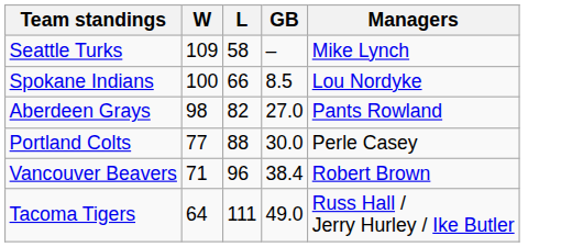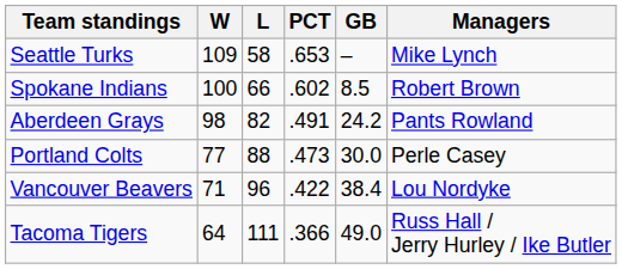+ column: PCT | .653 | .602 | .491 | .473 | .422 | .366
Spokane Indians | Managers: Lou Nordyke -> Robert Brown
Aberdeen Grays | GB: 27.0 -> 24.2
Vancouver Beavers | Managers: Robert Brown -> Lou Nordyke
